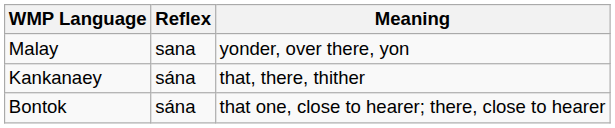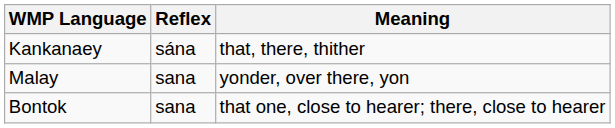rows swapped: Kankanaey <-> Malay
Bontok | Reflex: sána -> sana
